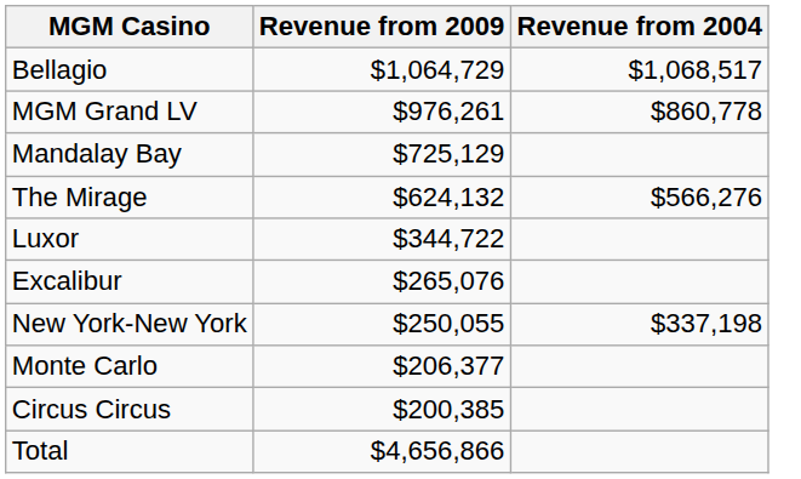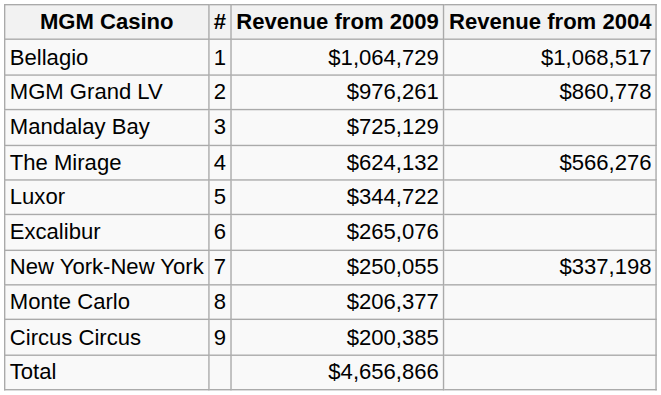+ column: # | 1 | 2 | 3 | 4 | 5 | 6 | 7 | 8 | 9
